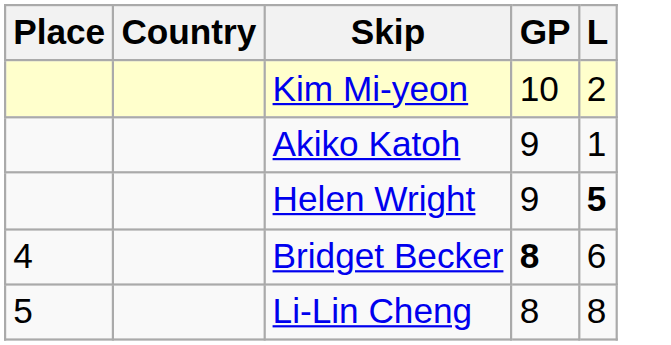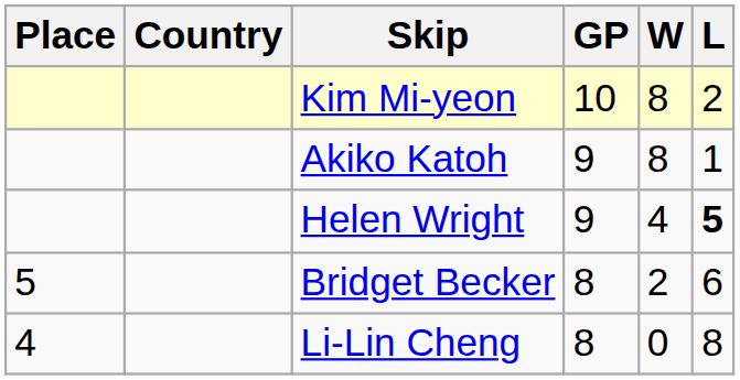+ column: W | 8 | 8 | 4 | 2 | 0
Bridget Becker | Place: 4 -> 5
Bridget Becker | GP: bold -> normal
Li-Lin Cheng | Place: 5 -> 4
